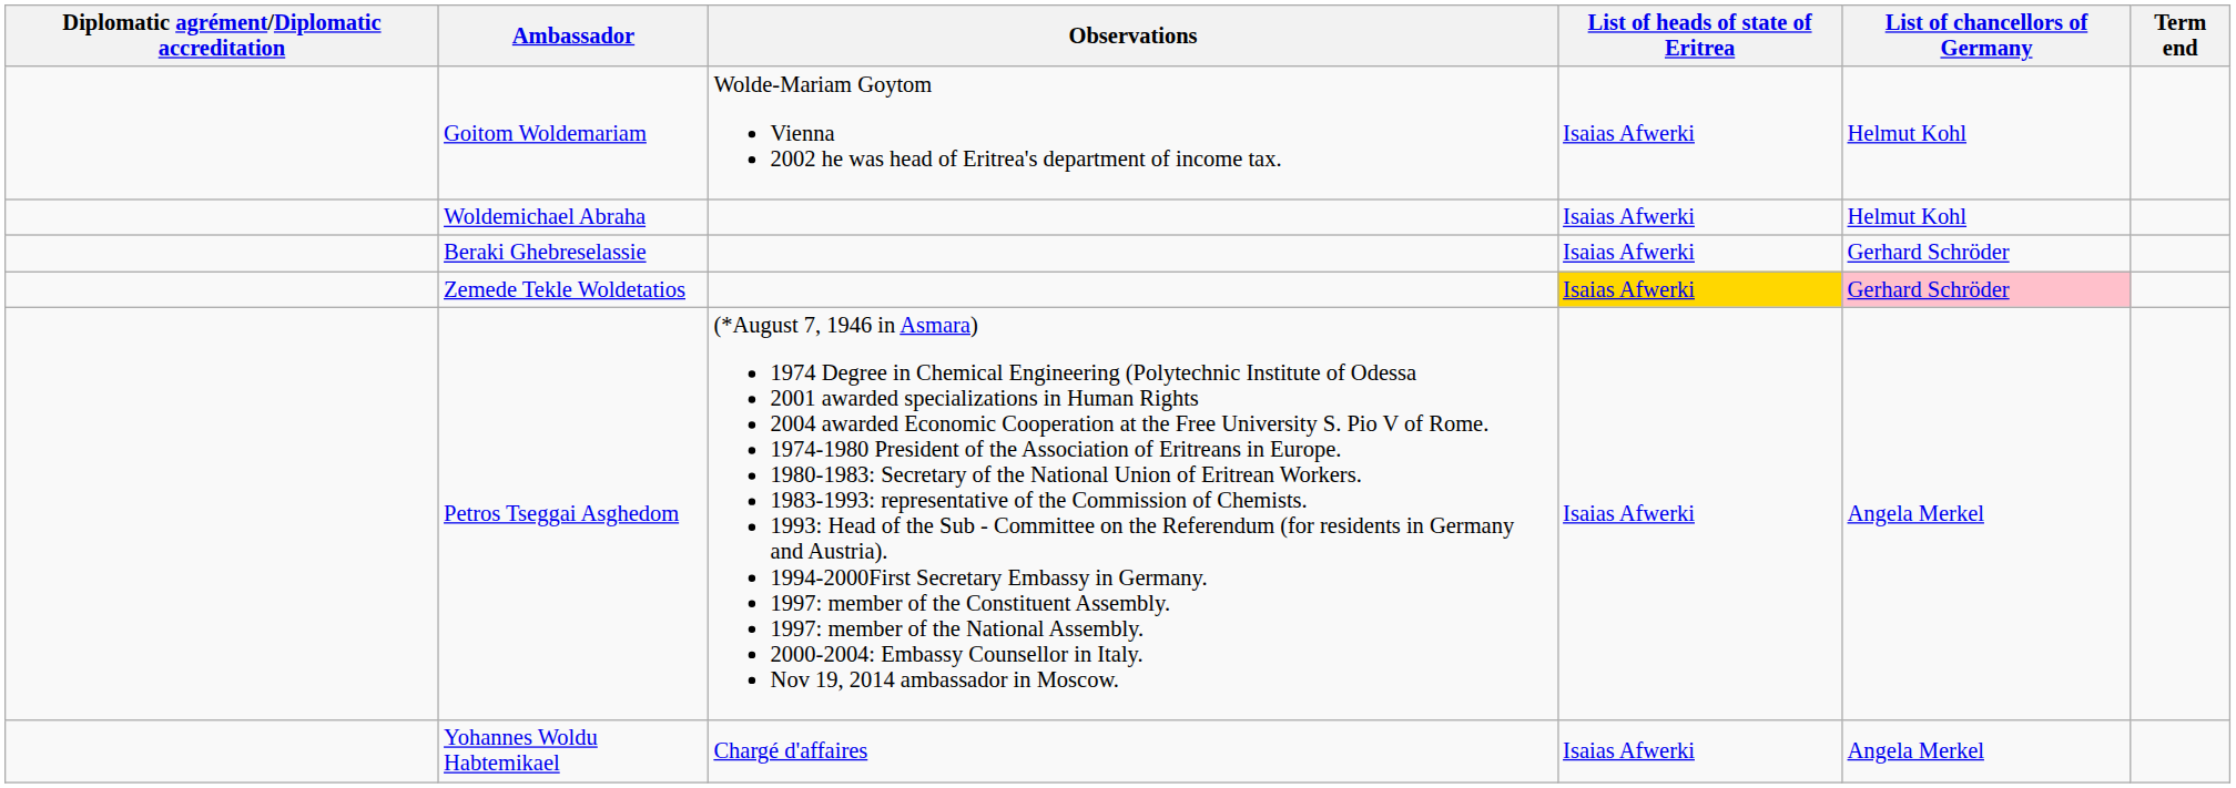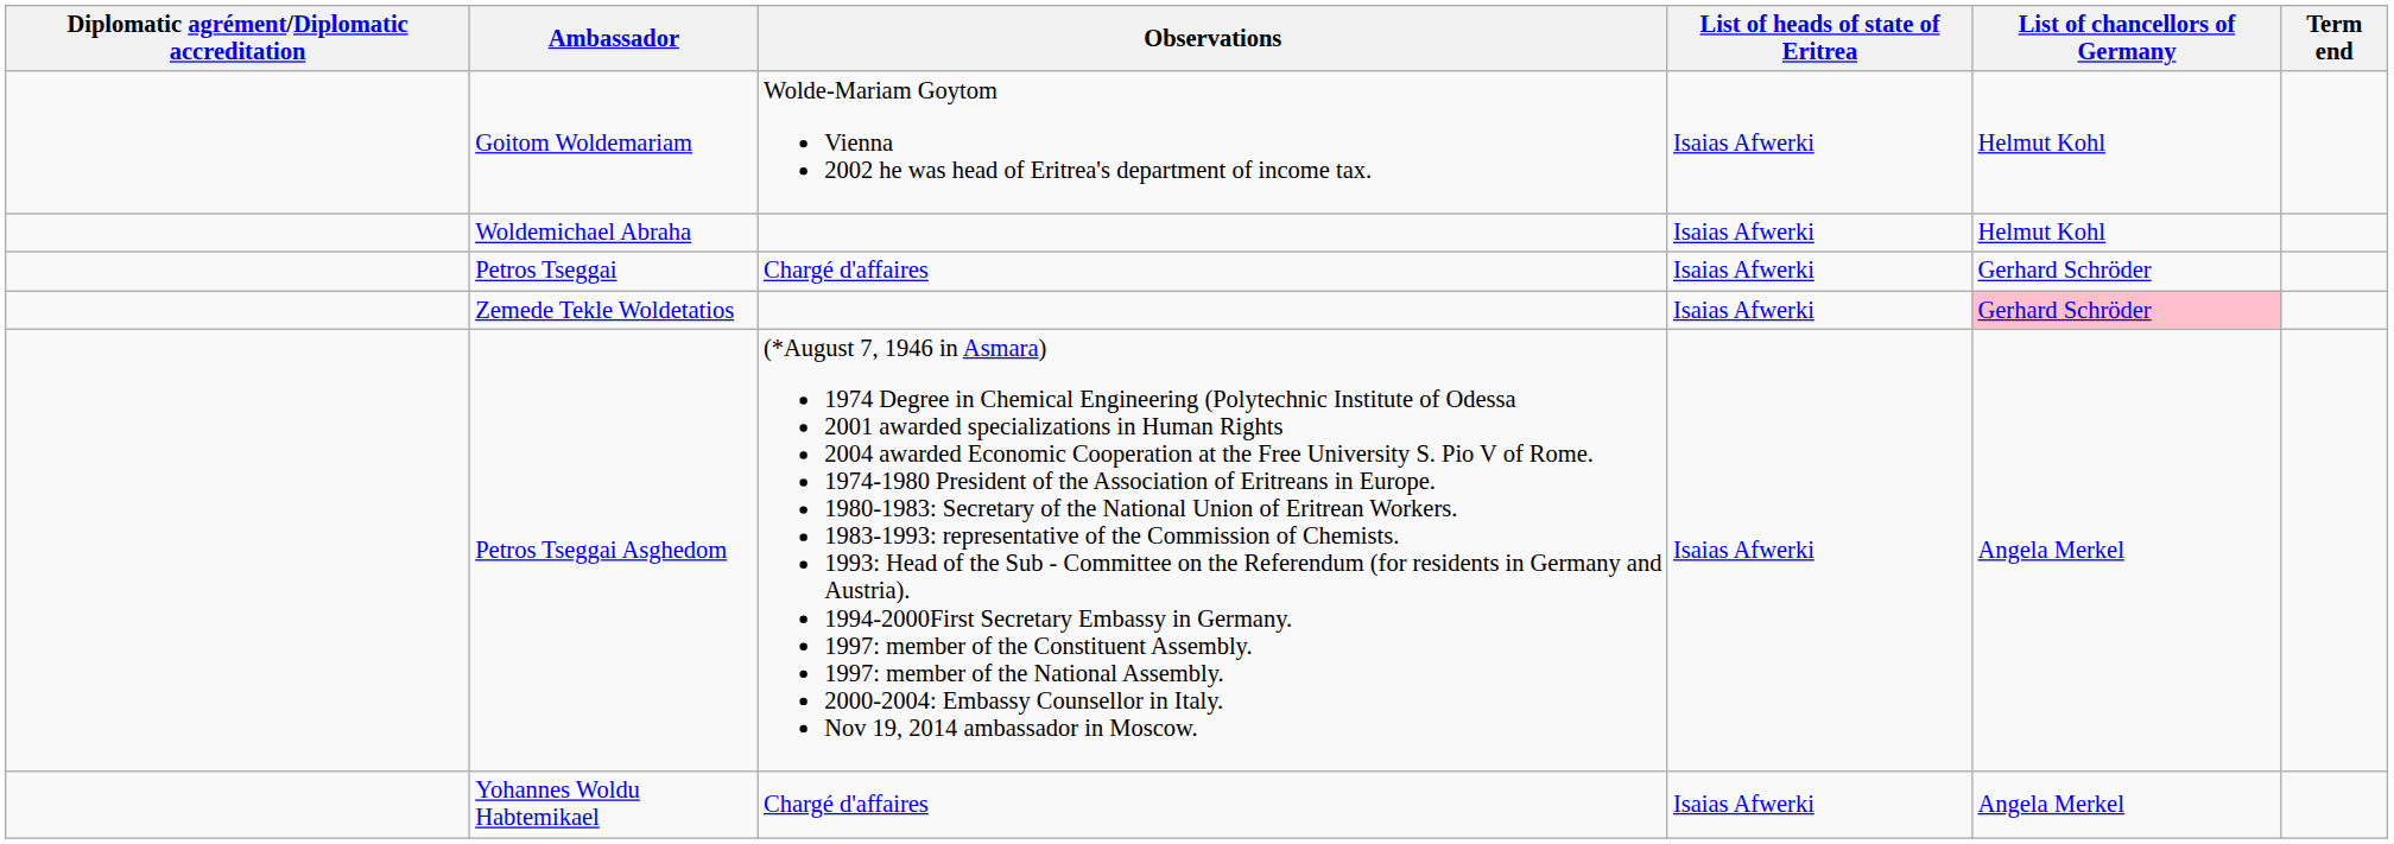+ row: Petros Tseggai | Chargé d'affaires | Isaias Afwerki | Gerhard Schröder
- row: Beraki Ghebreselassie | Isaias Afwerki | Gerhard Schröder
Zemede Tekle Woldetatios | List of heads of state of Eritrea: gold background -> no background
